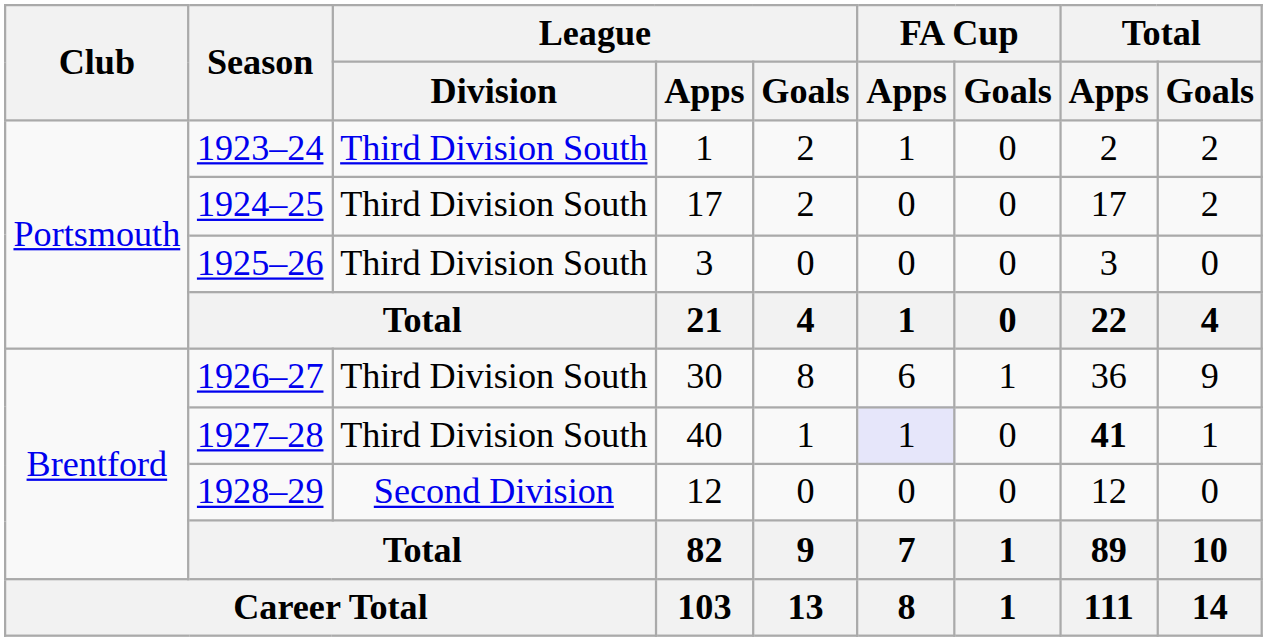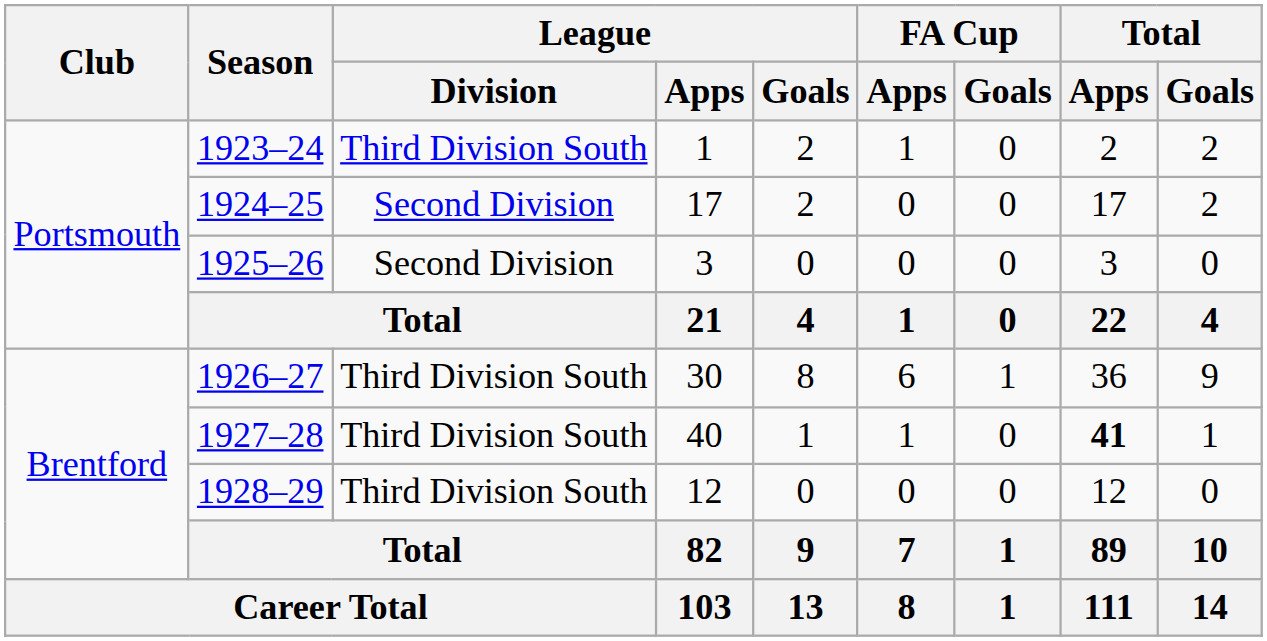1924–25 | League / Division: Third Division South -> Second Division
1925–26 | League / Division: Third Division South -> Second Division
1927–28 | FA Cup / Apps: lavender background -> no background
1928–29 | League / Division: Second Division -> Third Division South
